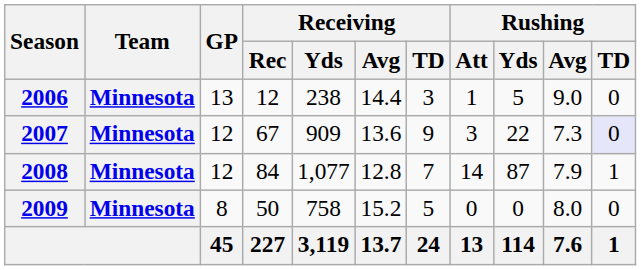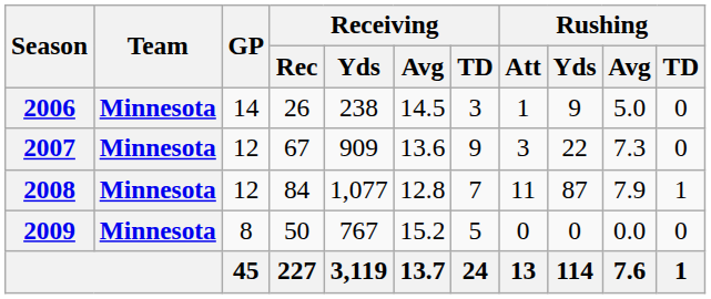2006 | GP: 13 -> 14
2006 | Receiving / Rec: 12 -> 26
2006 | Receiving / Avg: 14.4 -> 14.5
2006 | Rushing / Yds: 5 -> 9
2006 | Rushing / Avg: 9.0 -> 5.0
2007 | Rushing / TD: lavender background -> no background
2008 | Rushing / Att: 14 -> 11
2009 | Receiving / Yds: 758 -> 767
2009 | Rushing / Avg: 8.0 -> 0.0
